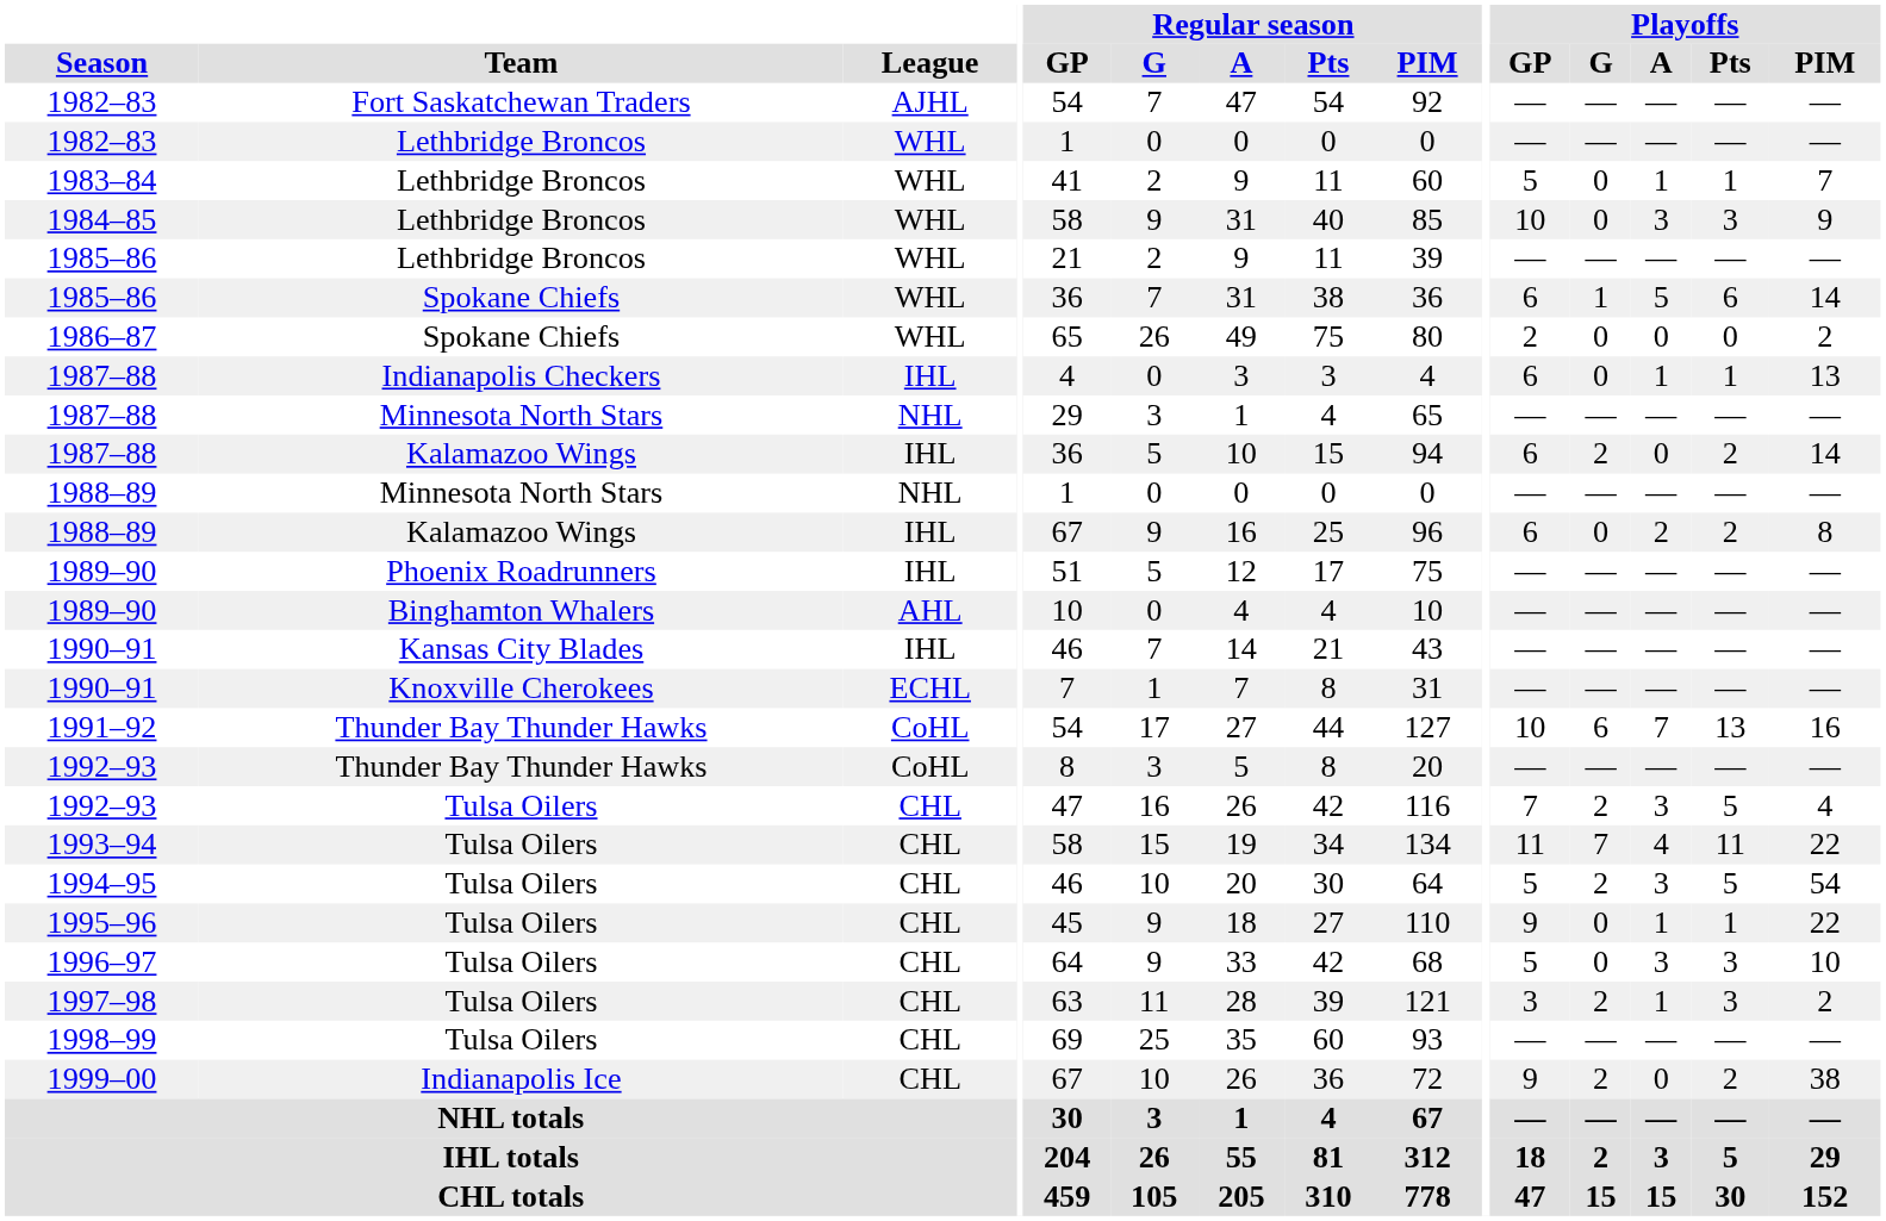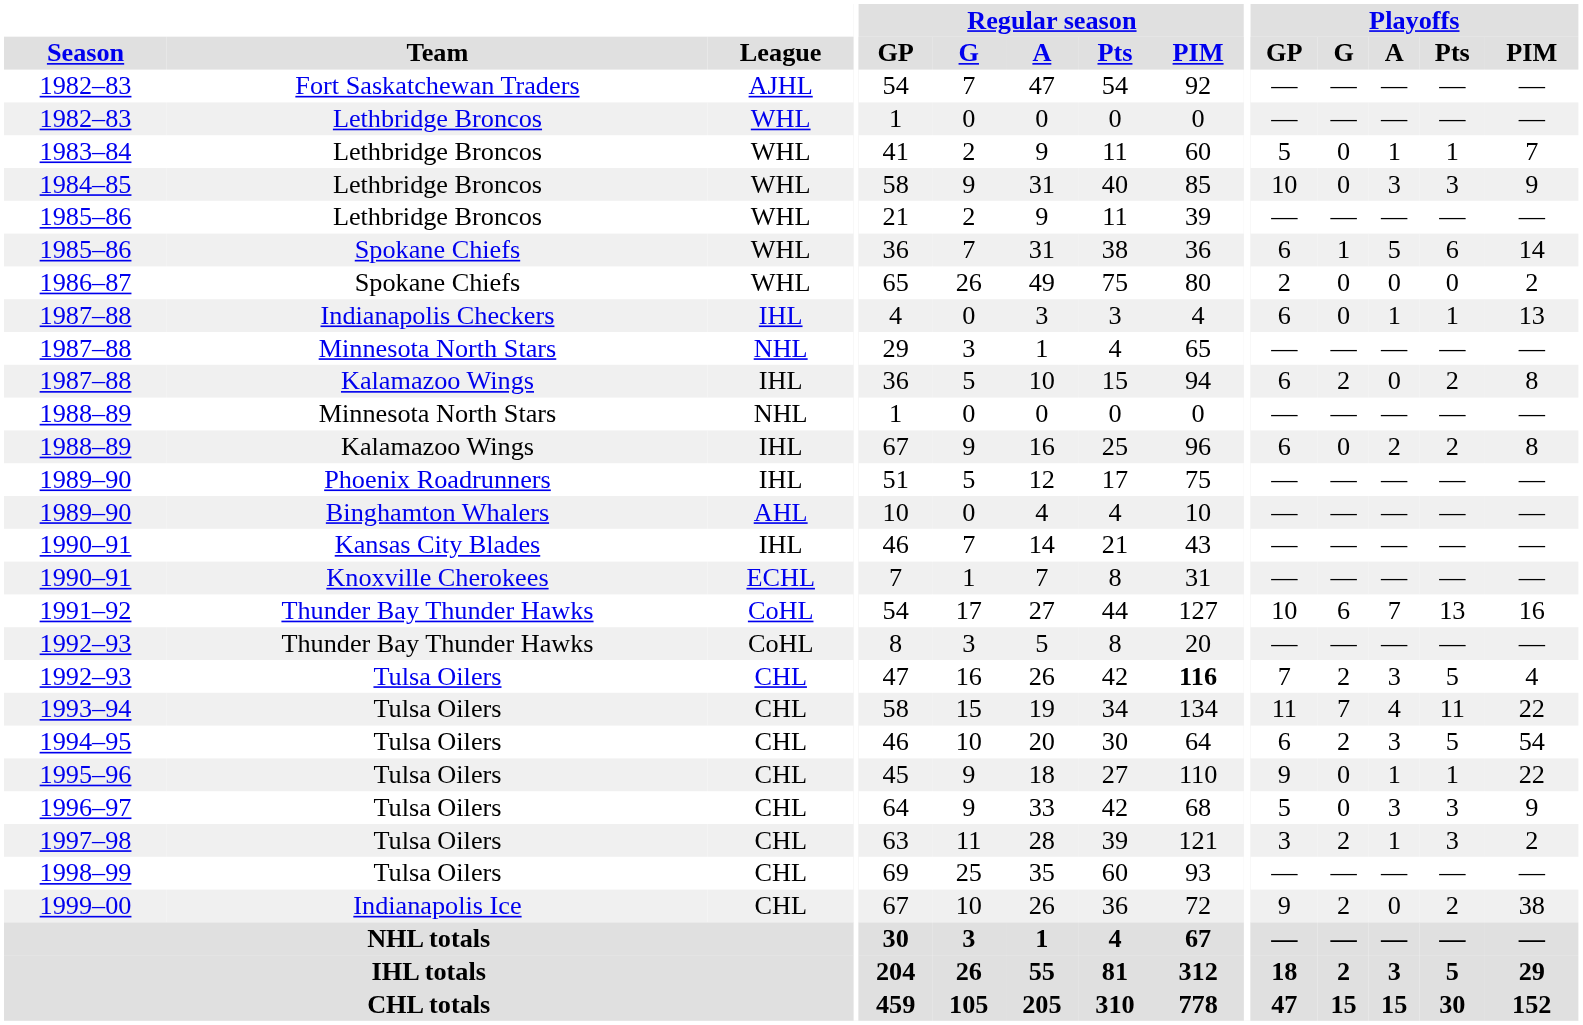1987–88 / Kalamazoo Wings | Playoffs / PIM: 14 -> 8
1992–93 / Tulsa Oilers | Regular season / PIM: normal -> bold
1994–95 | Playoffs / GP: 5 -> 6
1996–97 | Playoffs / PIM: 10 -> 9
